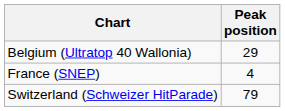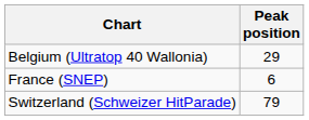France (SNEP) | Peak position: 4 -> 6
